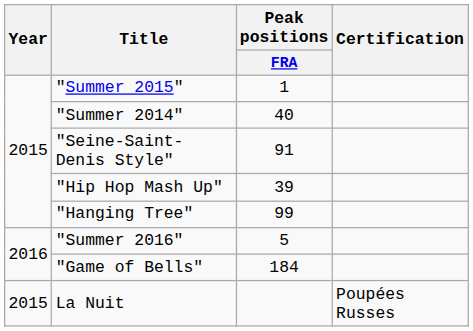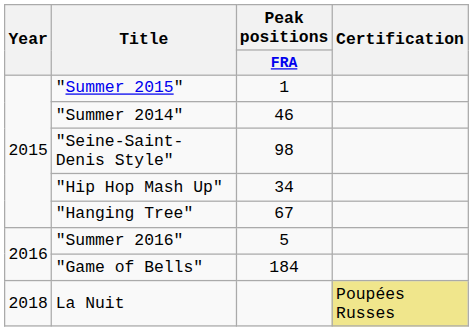"Summer 2014" | Peak positions / FRA: 40 -> 46
"Seine-Saint-Denis Style" | Peak positions / FRA: 91 -> 98
"Hip Hop Mash Up" | Peak positions / FRA: 39 -> 34
"Hanging Tree" | Peak positions / FRA: 99 -> 67
La Nuit | Year: 2015 -> 2018
La Nuit | Certification: no background -> khaki background
